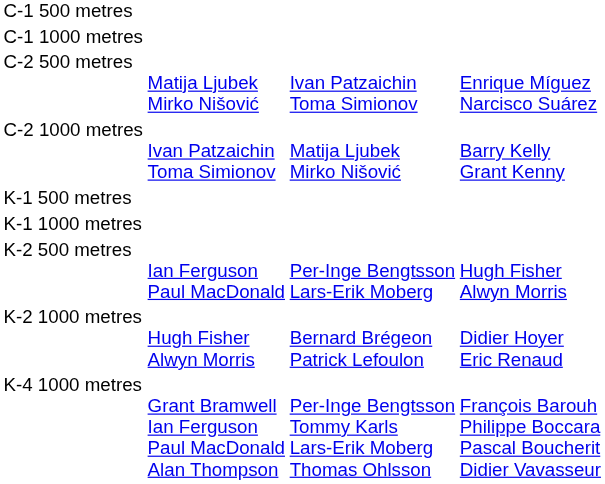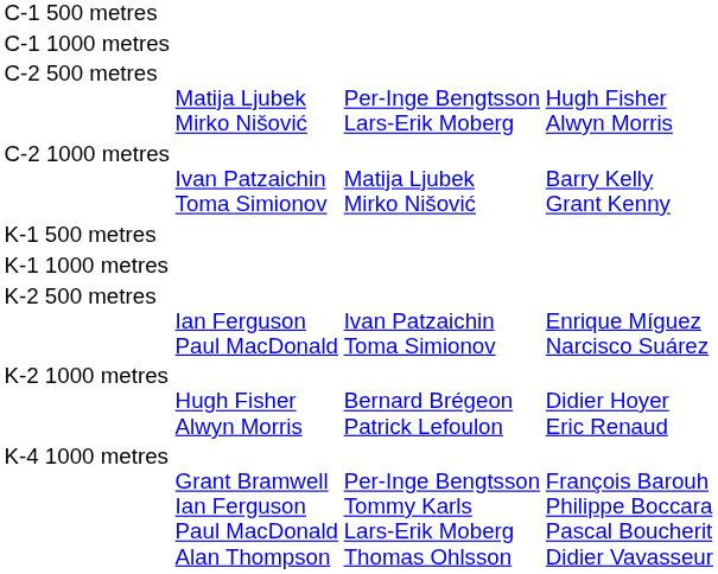C-2 500 metres | column 3: Ivan Patzaichin Toma Simionov -> Per-Inge Bengtsson Lars-Erik Moberg
C-2 500 metres | column 4: Enrique Míguez Narcisco Suárez -> Hugh Fisher Alwyn Morris
K-2 500 metres | column 3: Per-Inge Bengtsson Lars-Erik Moberg -> Ivan Patzaichin Toma Simionov
K-2 500 metres | column 4: Hugh Fisher Alwyn Morris -> Enrique Míguez Narcisco Suárez
